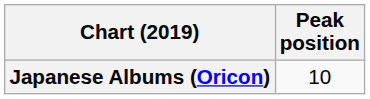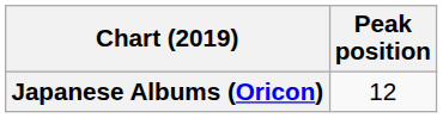Japanese Albums (Oricon) | Peak position: 10 -> 12
